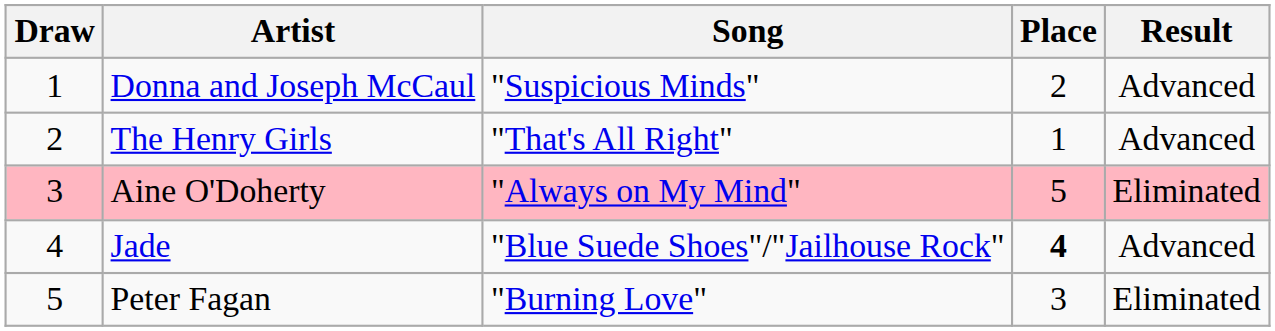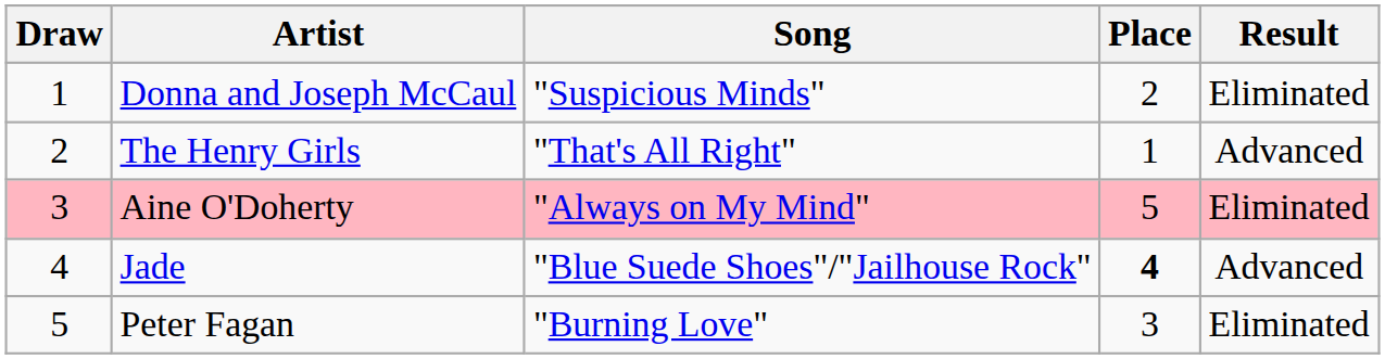Donna and Joseph McCaul | Result: Advanced -> Eliminated
